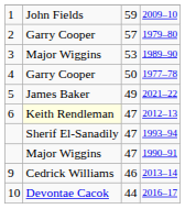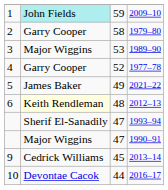2009–10 | column 2: no background -> paleturquoise background
1979–80 | column 3: 57 -> 58
1977–78 | column 3: 50 -> 52
2012–13 | column 3: 47 -> 48
2013–14 | column 3: 46 -> 45
